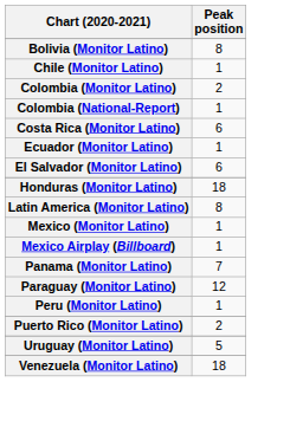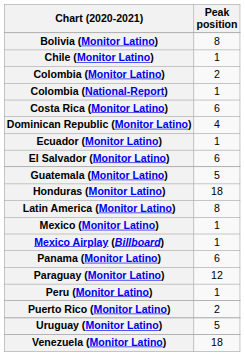+ row: Dominican Republic (Monitor Latino) | 4
+ row: Guatemala (Monitor Latino) | 5
Panama (Monitor Latino) | Peak position: 7 -> 6
